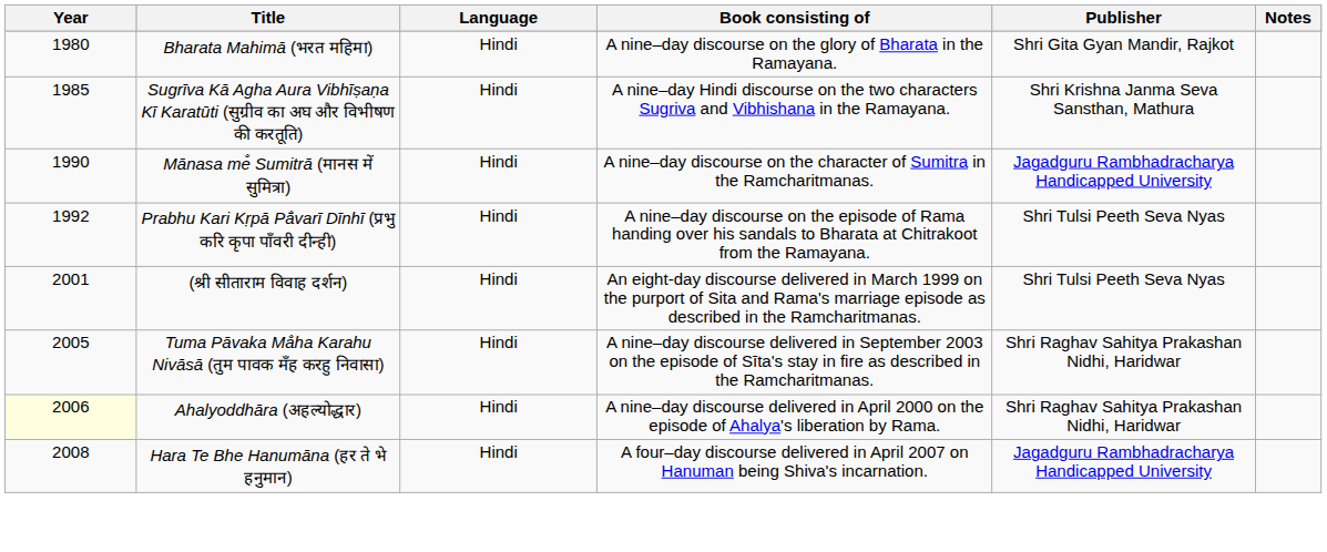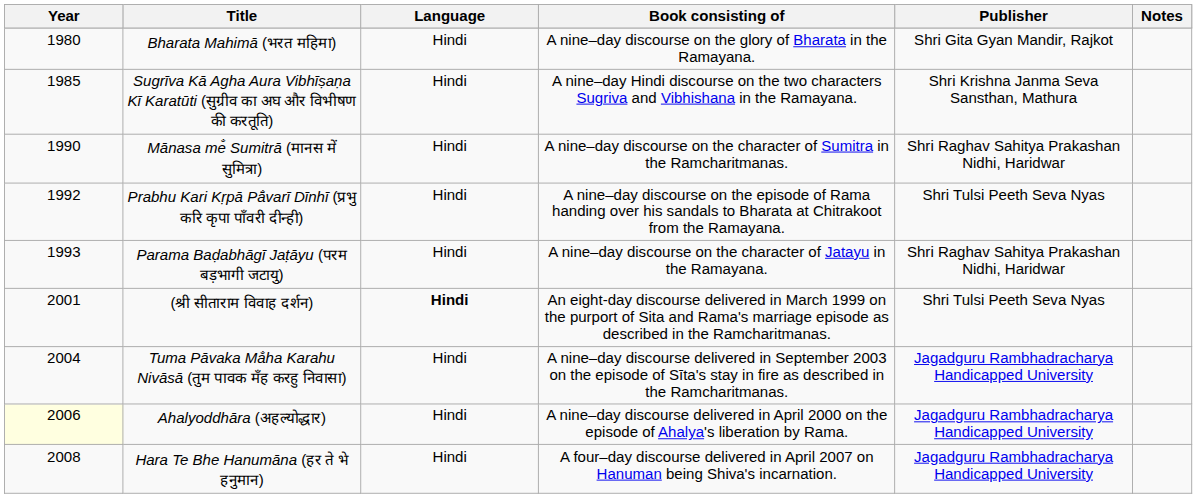Mānasa me̐ Sumitrā (मानस में सुमित्रा) | Publisher: Jagadguru Rambhadracharya Handicapped University -> Shri Raghav Sahitya Prakashan Nidhi, Haridwar
+ row: 1993 | Parama Baḍabhāgī Jaṭāyu (परम बड़भागी जटायु) | Hindi | A nine–day discourse on the character of Jatayu in the Ramayana. | Shri Raghav Sahitya Prakashan Nidhi, Haridwar
(श्री सीताराम विवाह दर्शन) | Language: normal -> bold
Tuma Pāvaka Ma̐ha Karahu Nivāsā (तुम पावक मँह करहु निवासा) | Year: 2005 -> 2004
Tuma Pāvaka Ma̐ha Karahu Nivāsā (तुम पावक मँह करहु निवासा) | Publisher: Shri Raghav Sahitya Prakashan Nidhi, Haridwar -> Jagadguru Rambhadracharya Handicapped University
Ahalyoddhāra (अहल्योद्धार) | Publisher: Shri Raghav Sahitya Prakashan Nidhi, Haridwar -> Jagadguru Rambhadracharya Handicapped University
